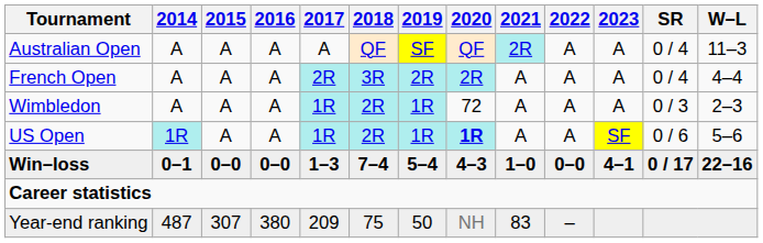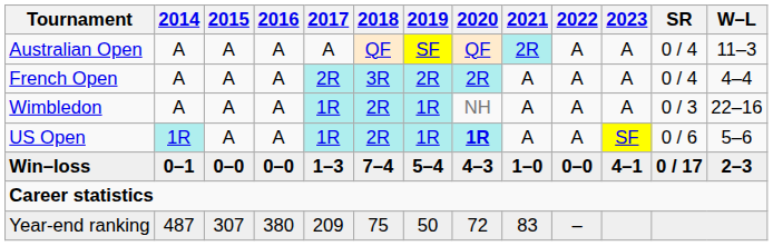Wimbledon | 2020: 72 -> NH
Wimbledon | W–L: 2–3 -> 22–16
Win–loss | W–L: 22–16 -> 2–3
Year-end ranking | 2020: NH -> 72
